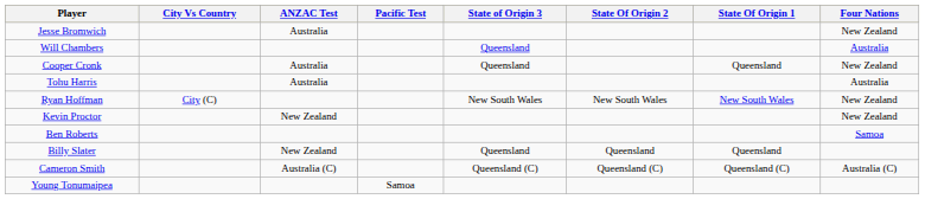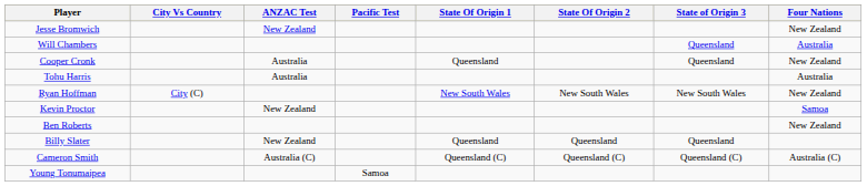columns swapped: State Of Origin 1 <-> State of Origin 3
Jesse Bromwich | ANZAC Test: Australia -> New Zealand
Kevin Proctor | Four Nations: New Zealand -> Samoa
Ben Roberts | Four Nations: Samoa -> New Zealand
